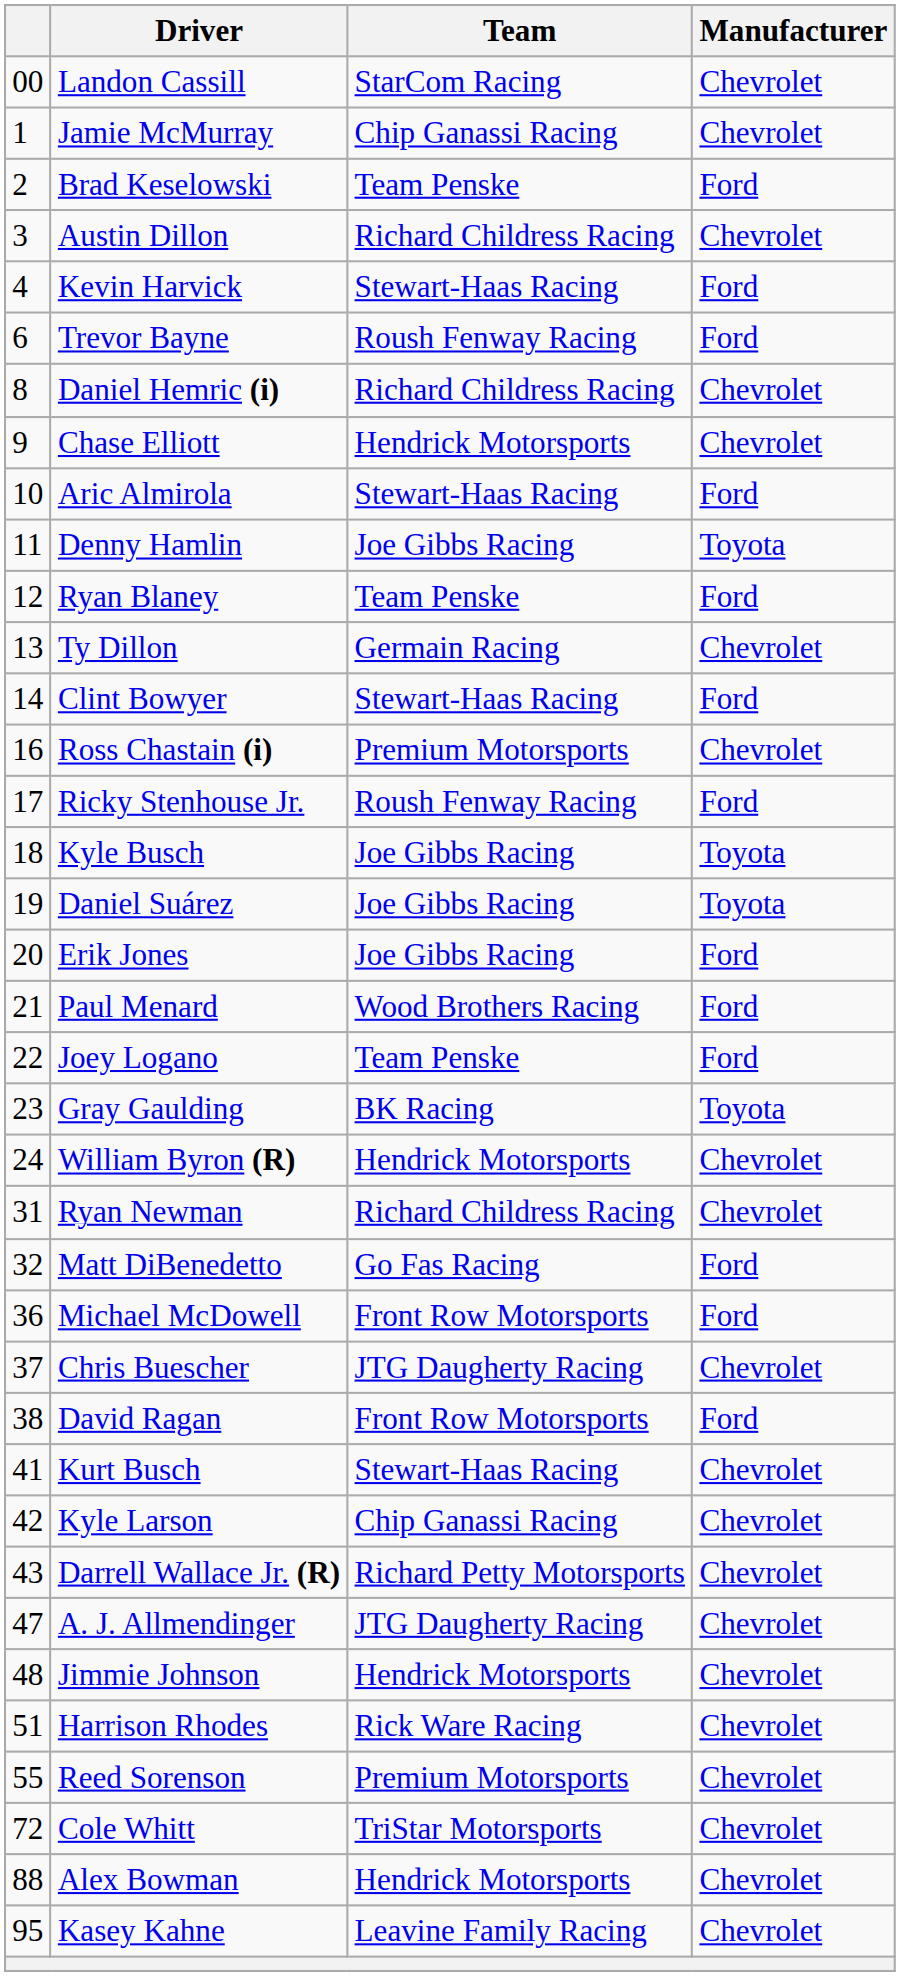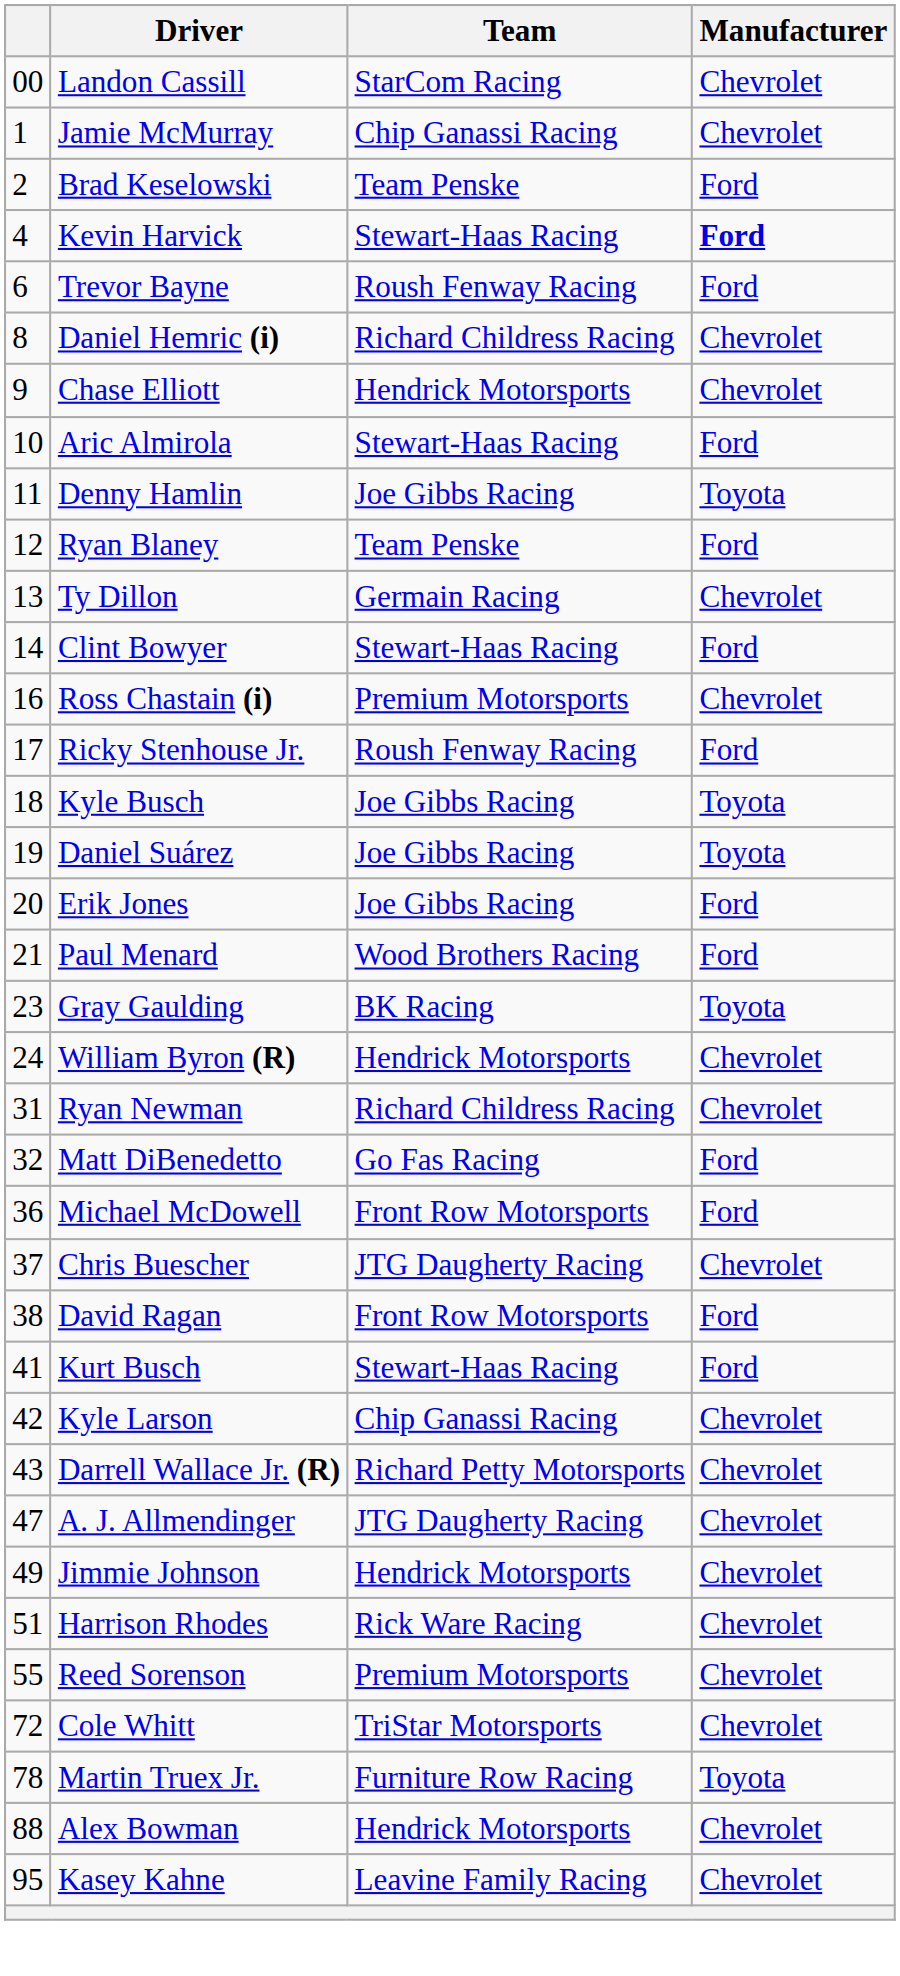- row: 3 | Austin Dillon | Richard Childress Racing | Chevrolet
Kevin Harvick | Manufacturer: normal -> bold
- row: 22 | Joey Logano | Team Penske | Ford
Kurt Busch | Manufacturer: Chevrolet -> Ford
Jimmie Johnson | column 1: 48 -> 49
+ row: 78 | Martin Truex Jr. | Furniture Row Racing | Toyota
